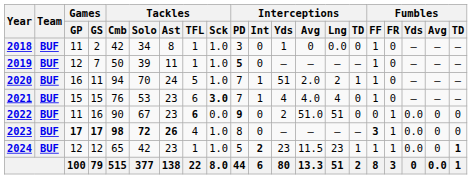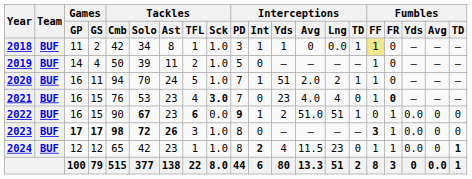2018 | Interceptions / Int: 0 -> 1
2018 | Interceptions / TD: 0 -> 1
2018 | Fumbles / FF: no background -> khaki background
2019 | Games / GP: 12 -> 14
2019 | Games / GS: 7 -> 4
2019 | Tackles / TFL: 1 -> 2
2019 | Interceptions / PD: bold -> normal
2021 | Games / GP: 15 -> 16
2021 | Tackles / TFL: 6 -> 4
2021 | Interceptions / Int: 1 -> 0
2021 | Interceptions / Yds: 4 -> 23
2021 | Fumbles / FR: normal -> bold
2022 | Games / GP: 11 -> 16
2022 | Games / GS: 16 -> 15
2022 | Tackles / Solo: normal -> bold
2022 | Interceptions / Int: 0 -> 1
2022 | Interceptions / TD: 0 -> 1
2023 | Tackles / TFL: 4 -> 3
2024 | Interceptions / PD: 5 -> 8
2024 | Interceptions / Yds: 23 -> 4
2024 | Interceptions / TD: 1 -> 0
